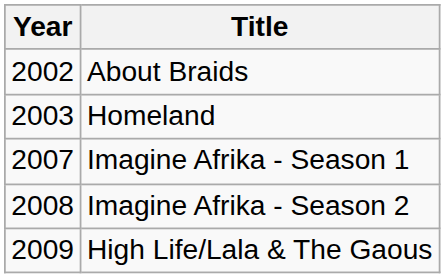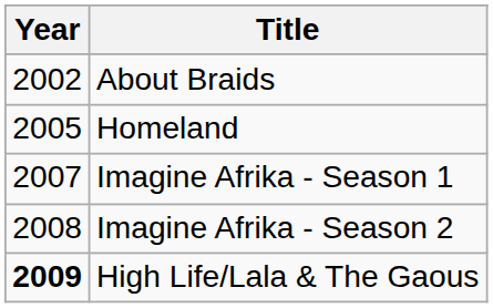Homeland | Year: 2003 -> 2005
High Life/Lala & The Gaous | Year: normal -> bold
